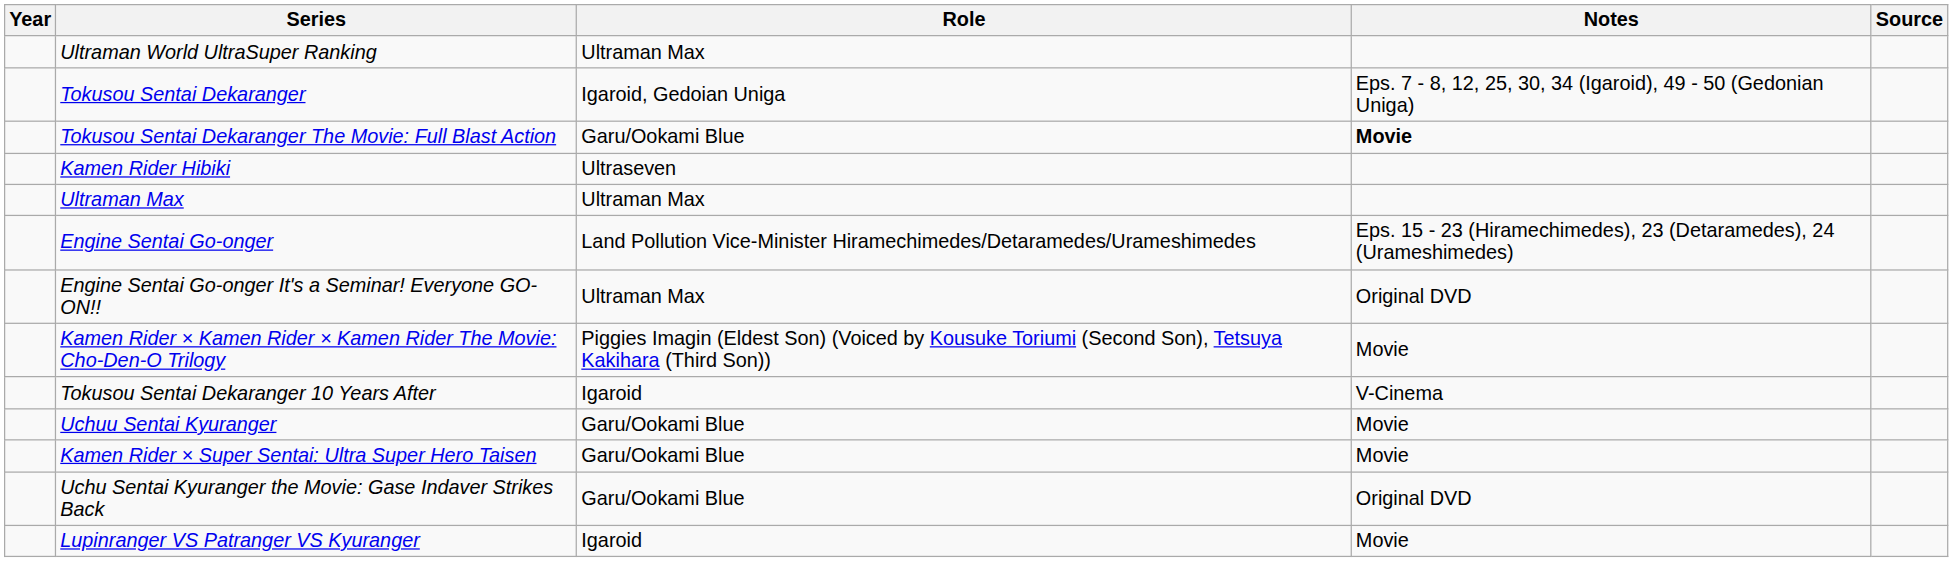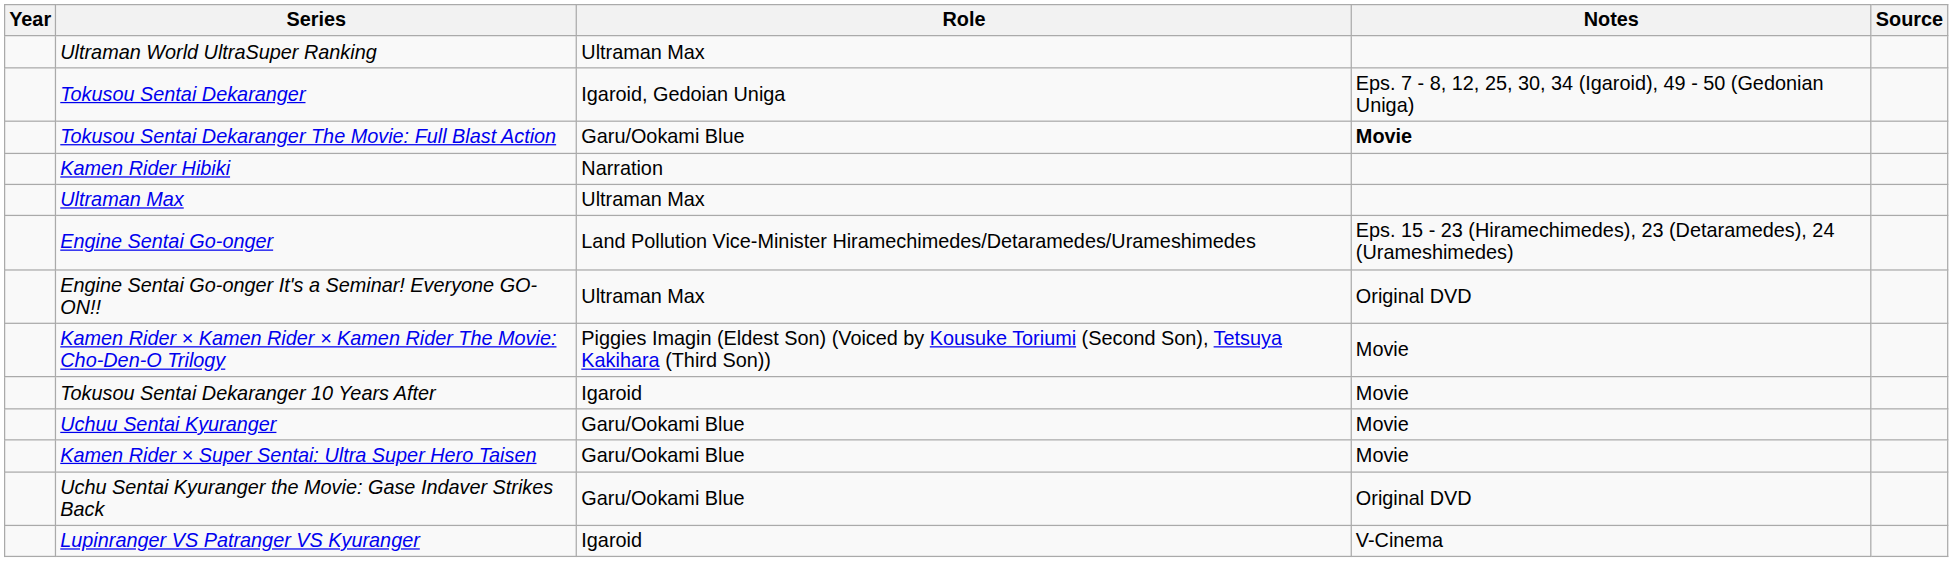Kamen Rider Hibiki | Role: Ultraseven -> Narration
Tokusou Sentai Dekaranger 10 Years After | Notes: V-Cinema -> Movie
Lupinranger VS Patranger VS Kyuranger | Notes: Movie -> V-Cinema
